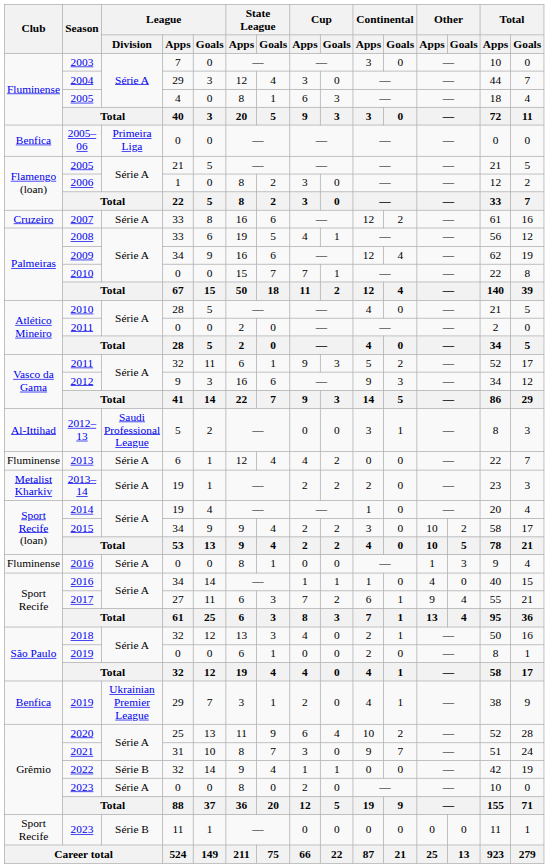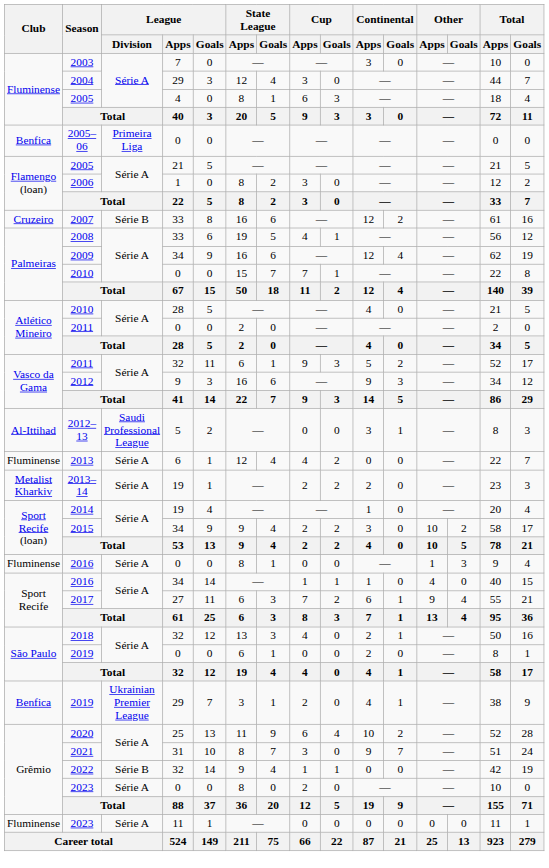2007 | League / Division: Série A -> Série B
2023 / 11 | Club: Sport Recife -> Fluminense
2023 / 11 | League / Division: Série B -> Série A
